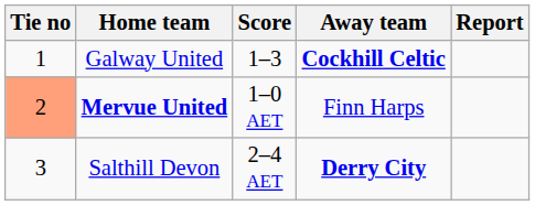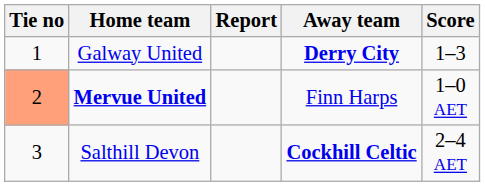columns swapped: Score <-> Report
Galway United | Away team: Cockhill Celtic -> Derry City
Salthill Devon | Away team: Derry City -> Cockhill Celtic
